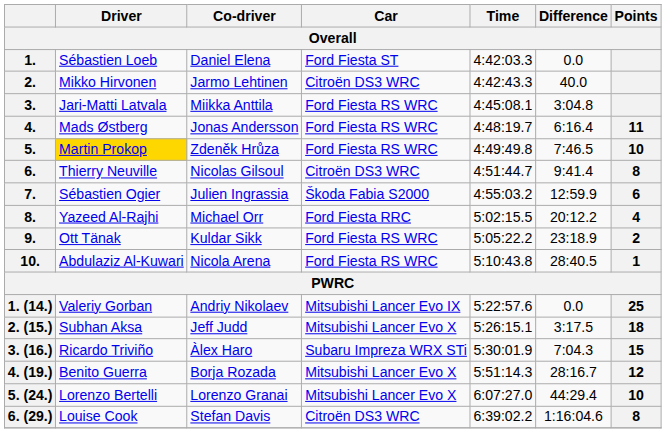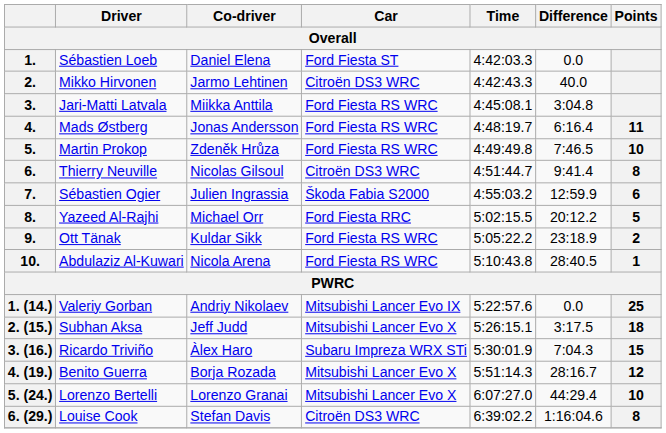5. | Driver: gold background -> no background
8. | Points: 4 -> 5
